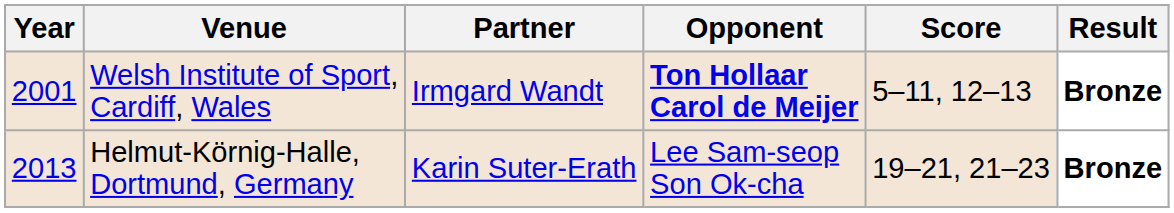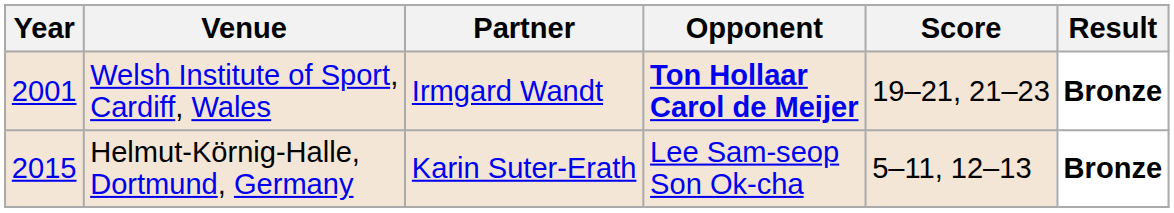Welsh Institute of Sport, Cardiff, Wales | Score: 5–11, 12–13 -> 19–21, 21–23
Helmut-Körnig-Halle, Dortmund, Germany | Year: 2013 -> 2015
Helmut-Körnig-Halle, Dortmund, Germany | Score: 19–21, 21–23 -> 5–11, 12–13
